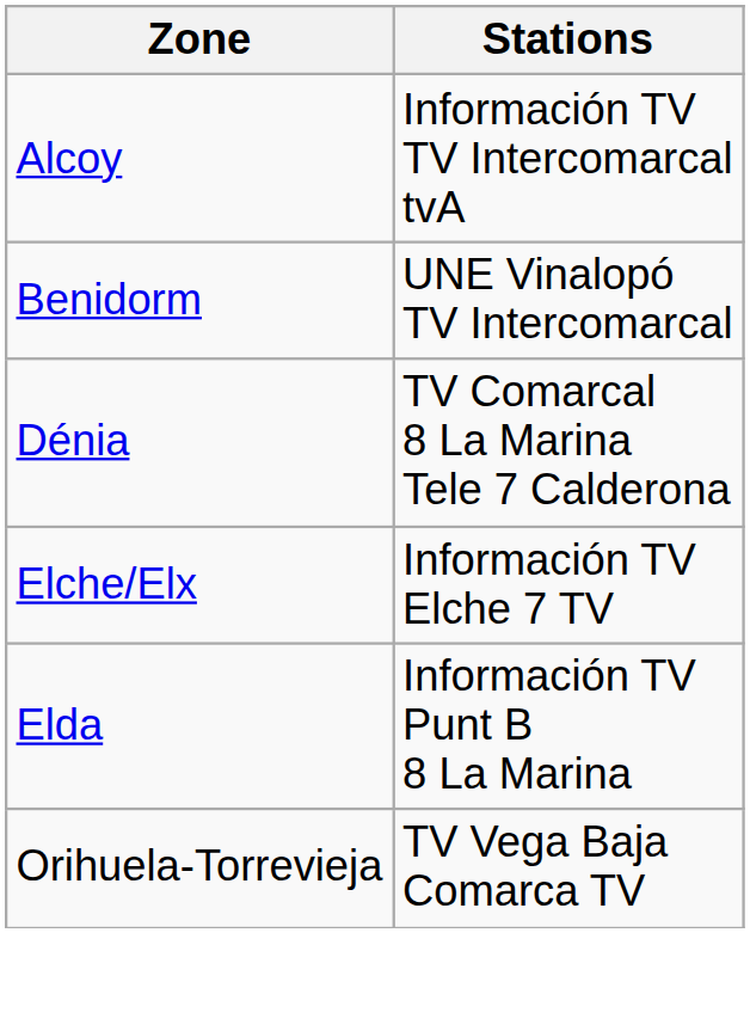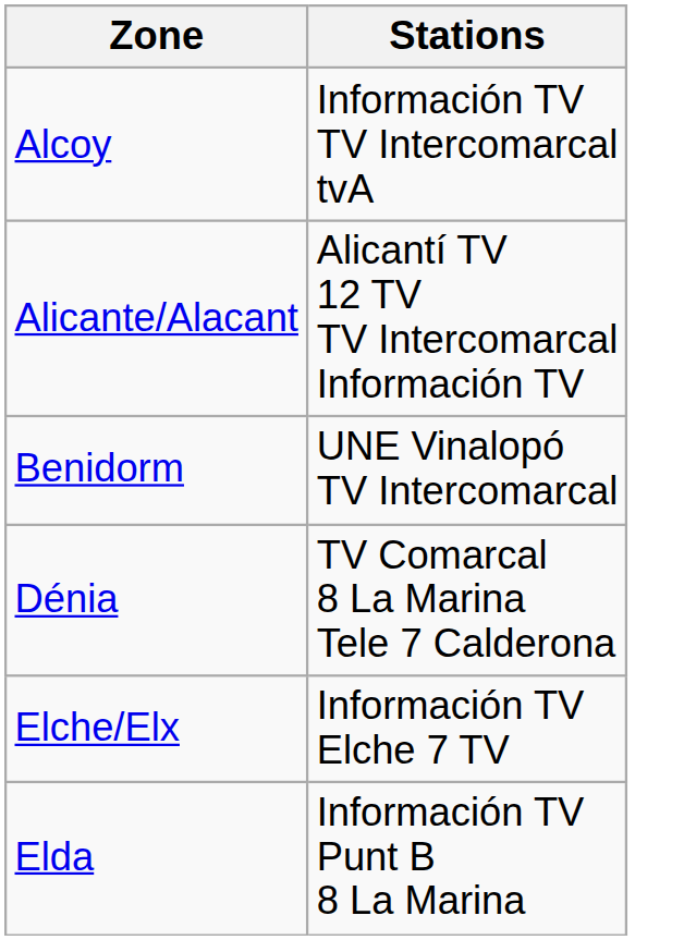+ row: Alicante/Alacant | Alicantí TV 12 TV TV Intercomarcal Información TV
- row: Orihuela-Torrevieja | TV Vega Baja Comarca TV
